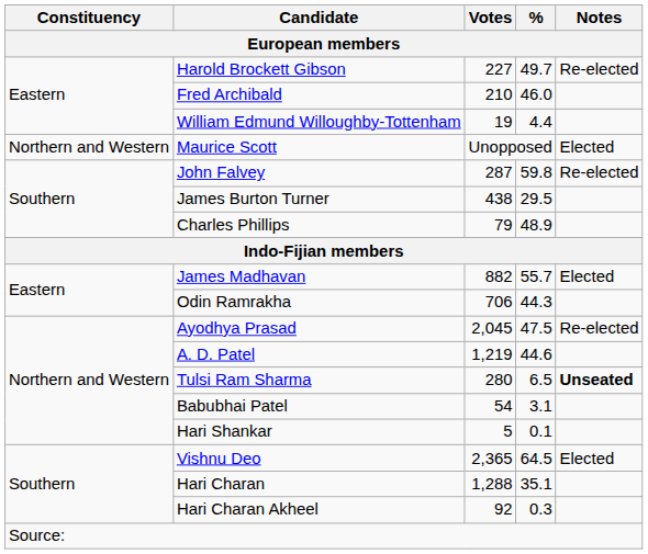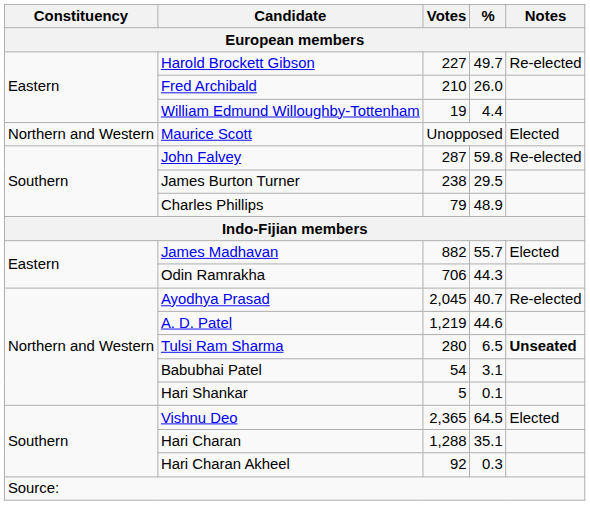Fred Archibald | %: 46.0 -> 26.0
James Burton Turner | Votes: 438 -> 238
Ayodhya Prasad | %: 47.5 -> 40.7
